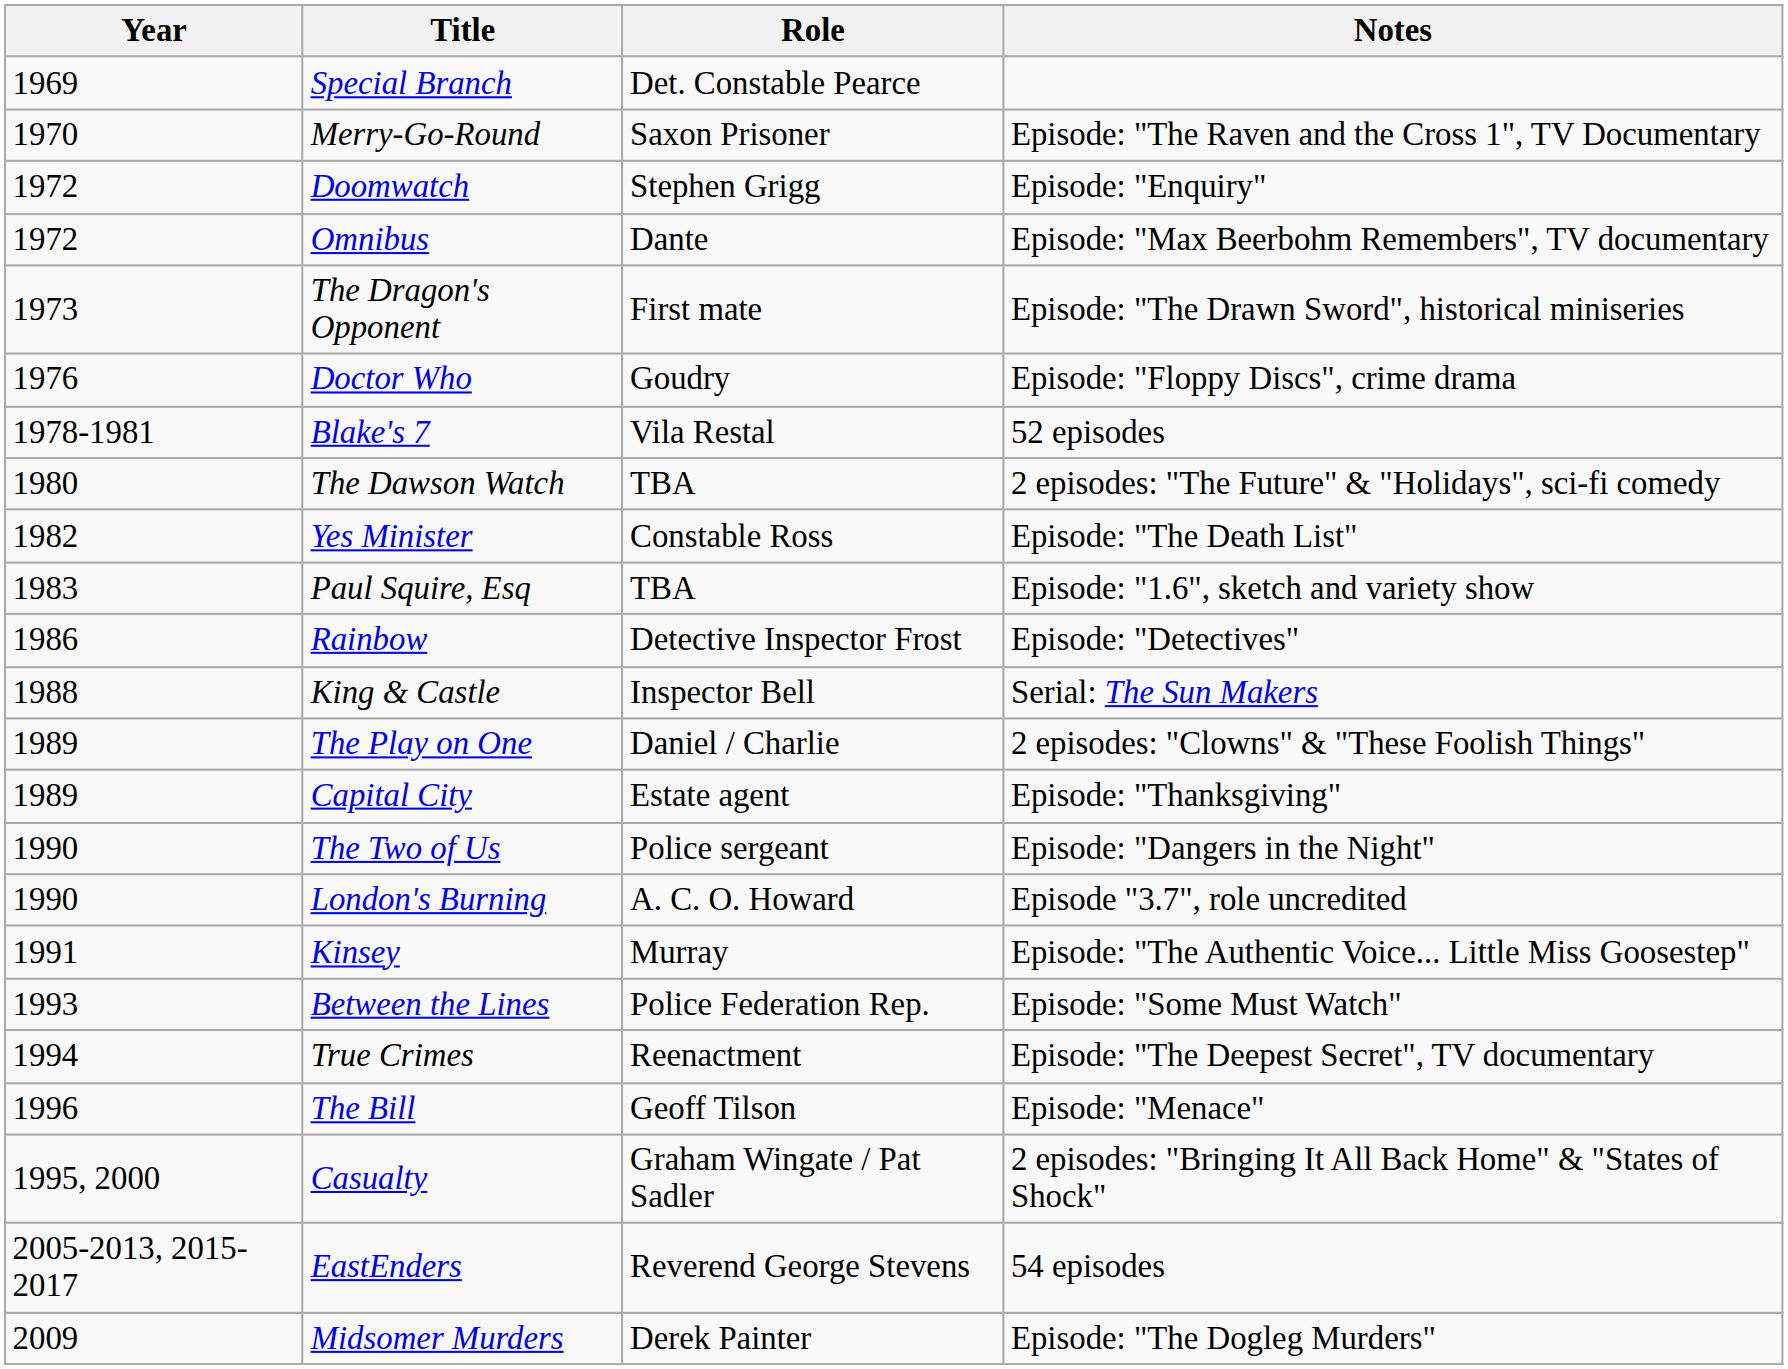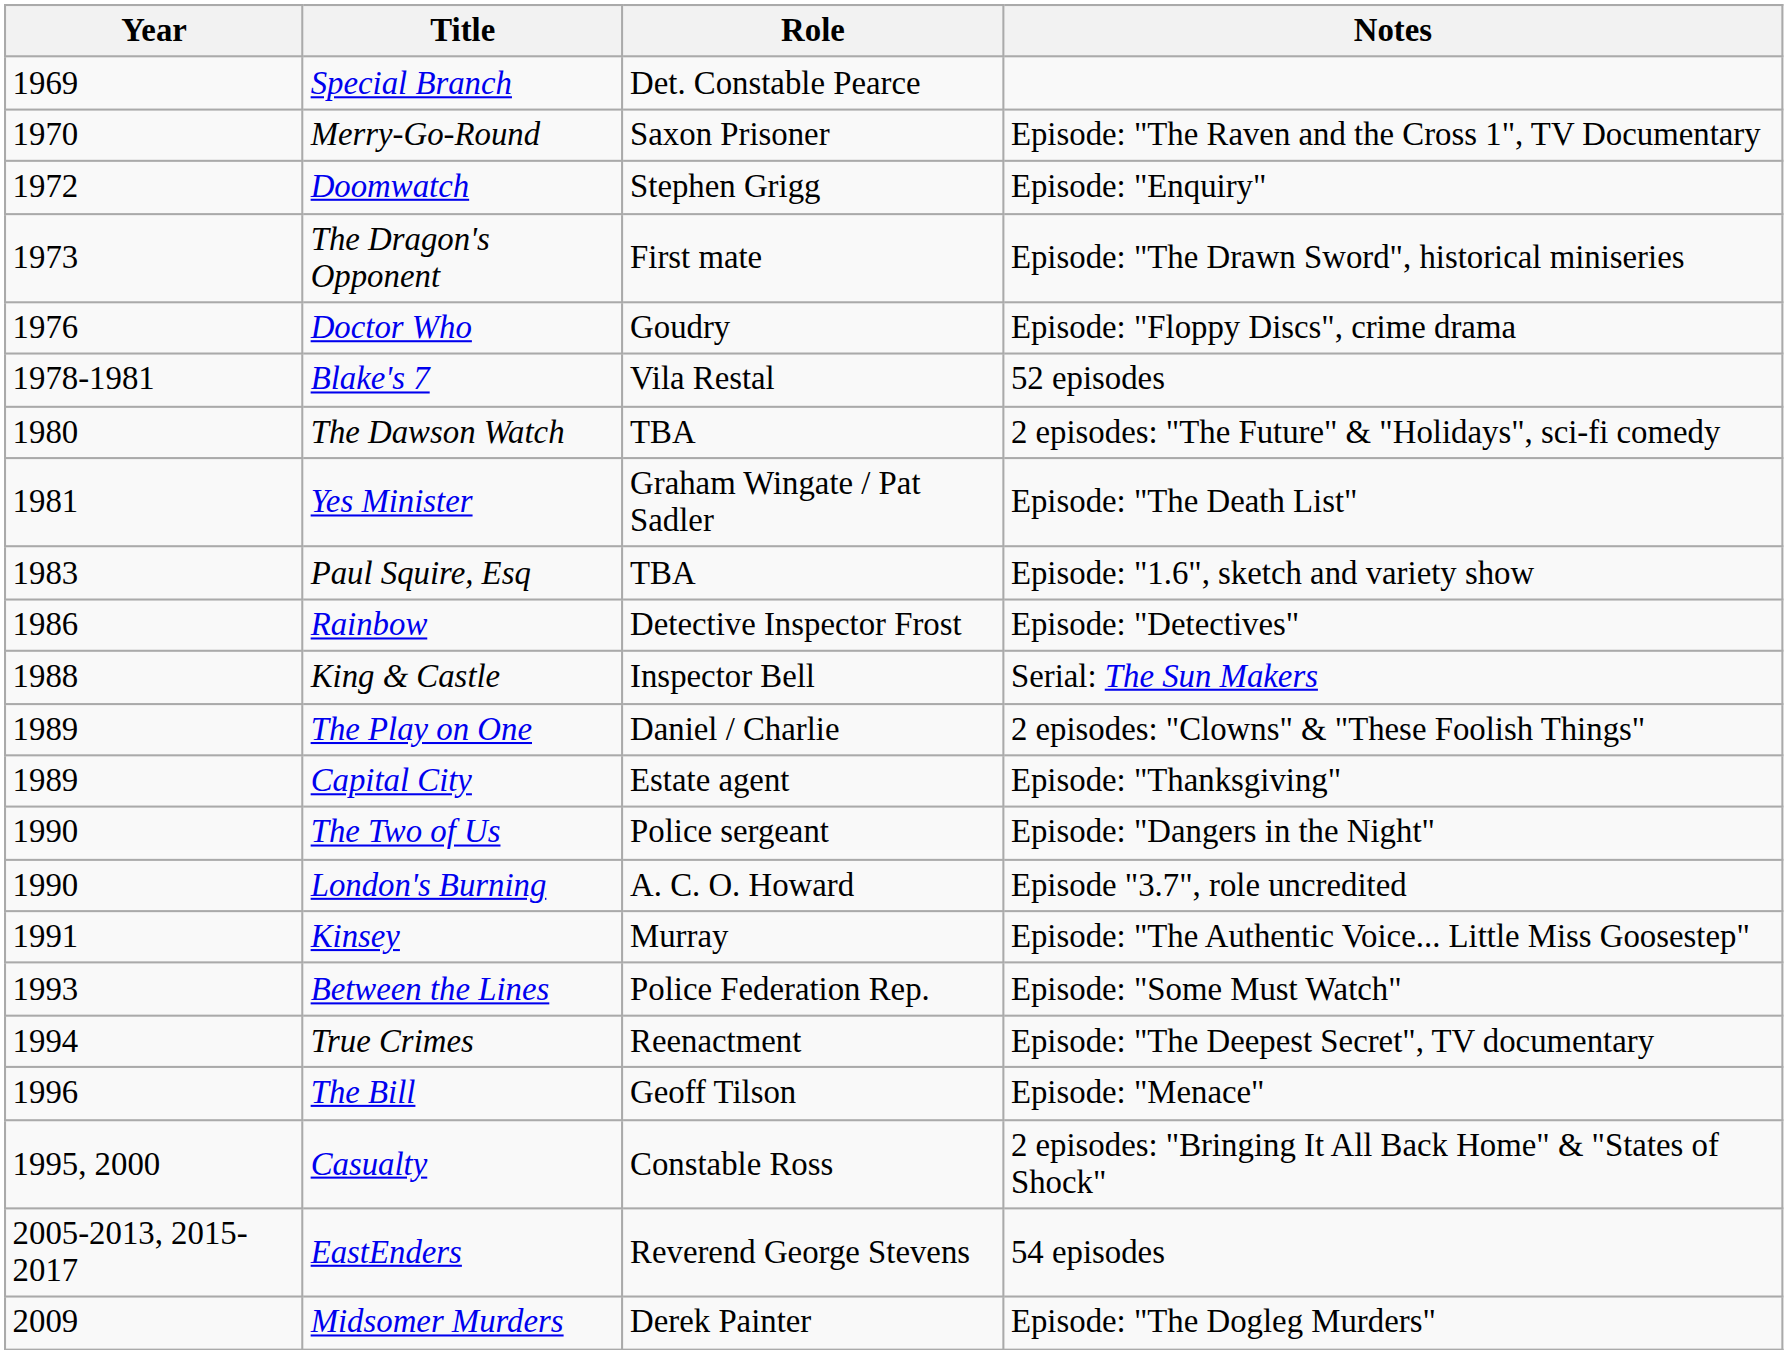- row: 1972 | Omnibus | Dante | Episode: "Max Beerbohm Remembers", TV documentary
Yes Minister | Year: 1982 -> 1981
Yes Minister | Role: Constable Ross -> Graham Wingate / Pat Sadler
Casualty | Role: Graham Wingate / Pat Sadler -> Constable Ross
